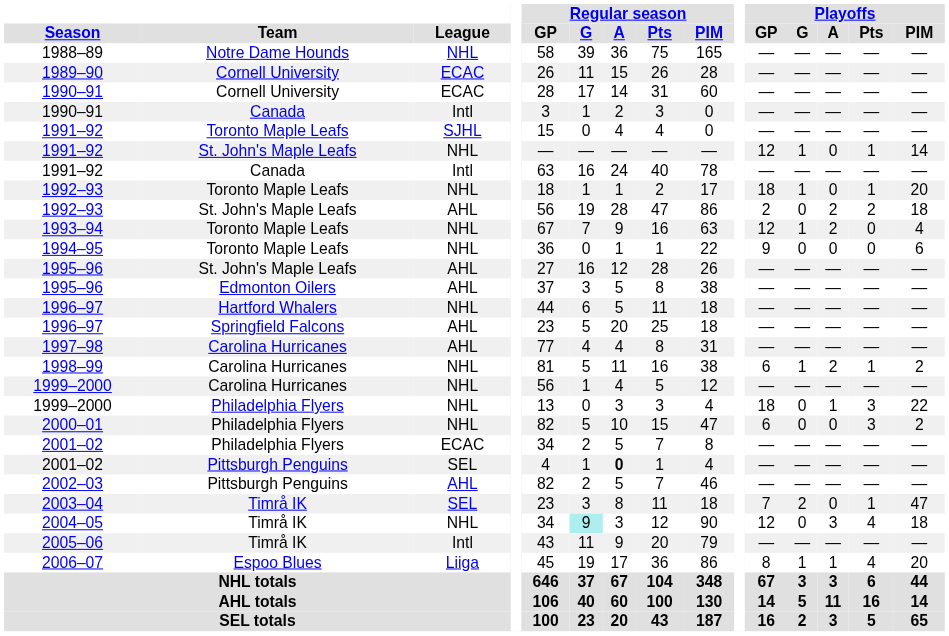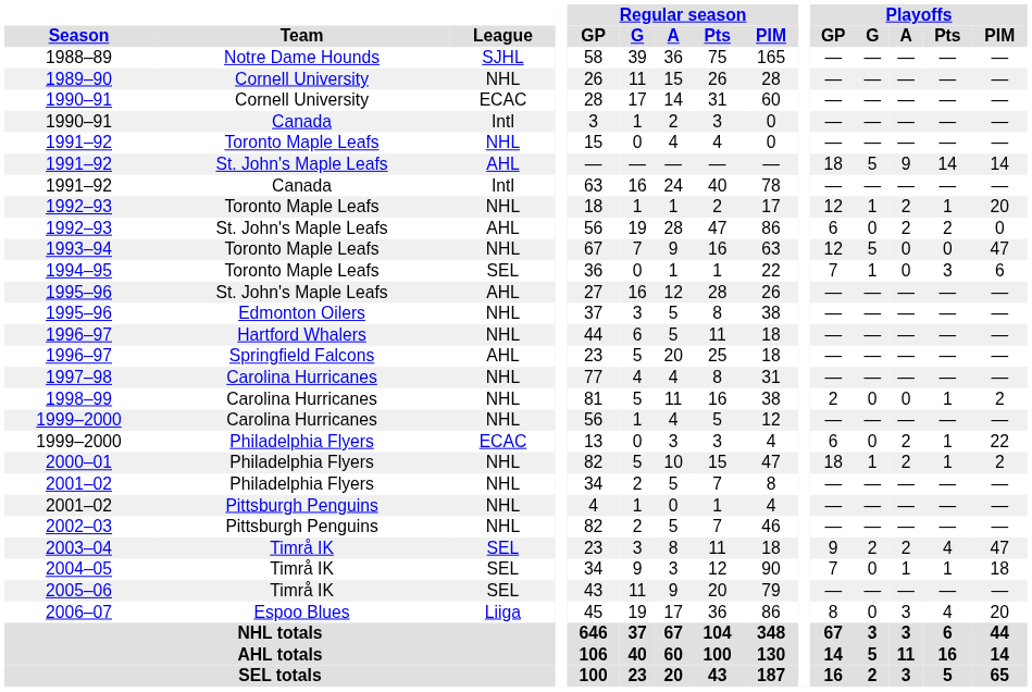1988–89 | League: NHL -> SJHL
1989–90 | League: ECAC -> NHL
1991–92 / Toronto Maple Leafs | League: SJHL -> NHL
1991–92 / St. John's Maple Leafs | League: NHL -> AHL
1991–92 / St. John's Maple Leafs | Playoffs / GP: 12 -> 18
1991–92 / St. John's Maple Leafs | Playoffs / G: 1 -> 5
1991–92 / St. John's Maple Leafs | Playoffs / A: 0 -> 9
1991–92 / St. John's Maple Leafs | Playoffs / Pts: 1 -> 14
1992–93 / Toronto Maple Leafs | Playoffs / GP: 18 -> 12
1992–93 / Toronto Maple Leafs | Playoffs / A: 0 -> 2
1992–93 / St. John's Maple Leafs | Playoffs / GP: 2 -> 6
1992–93 / St. John's Maple Leafs | Playoffs / PIM: 18 -> 0
1993–94 | Playoffs / G: 1 -> 5
1993–94 | Playoffs / A: 2 -> 0
1993–94 | Playoffs / PIM: 4 -> 47
1994–95 | League: NHL -> SEL
1994–95 | Playoffs / GP: 9 -> 7
1994–95 | Playoffs / G: 0 -> 1
1994–95 | Playoffs / Pts: 0 -> 3
1995–96 / Edmonton Oilers | League: AHL -> NHL
1997–98 | League: AHL -> NHL
1998–99 | Playoffs / GP: 6 -> 2
1998–99 | Playoffs / G: 1 -> 0
1998–99 | Playoffs / A: 2 -> 0
1999–2000 / Philadelphia Flyers | League: NHL -> ECAC
1999–2000 / Philadelphia Flyers | Playoffs / GP: 18 -> 6
1999–2000 / Philadelphia Flyers | Playoffs / A: 1 -> 2
1999–2000 / Philadelphia Flyers | Playoffs / Pts: 3 -> 1
2000–01 | Playoffs / GP: 6 -> 18
2000–01 | Playoffs / G: 0 -> 1
2000–01 | Playoffs / A: 0 -> 2
2000–01 | Playoffs / Pts: 3 -> 1
2001–02 / Philadelphia Flyers | League: ECAC -> NHL
2001–02 / Pittsburgh Penguins | League: SEL -> NHL
2001–02 / Pittsburgh Penguins | Regular season / A: bold -> normal
2002–03 | League: AHL -> NHL
2003–04 | Playoffs / GP: 7 -> 9
2003–04 | Playoffs / A: 0 -> 2
2003–04 | Playoffs / Pts: 1 -> 4
2004–05 | League: NHL -> SEL
2004–05 | Regular season / G: paleturquoise background -> no background
2004–05 | Playoffs / GP: 12 -> 7
2004–05 | Playoffs / A: 3 -> 1
2004–05 | Playoffs / Pts: 4 -> 1
2005–06 | League: Intl -> SEL
2006–07 | Playoffs / G: 1 -> 0
2006–07 | Playoffs / A: 1 -> 3
